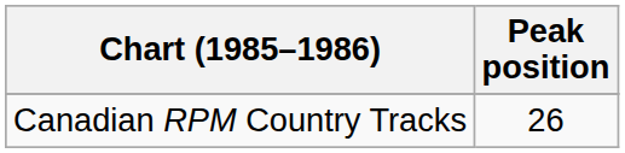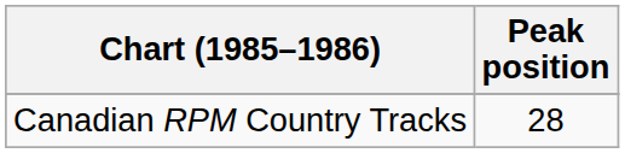Canadian RPM Country Tracks | Peak position: 26 -> 28
